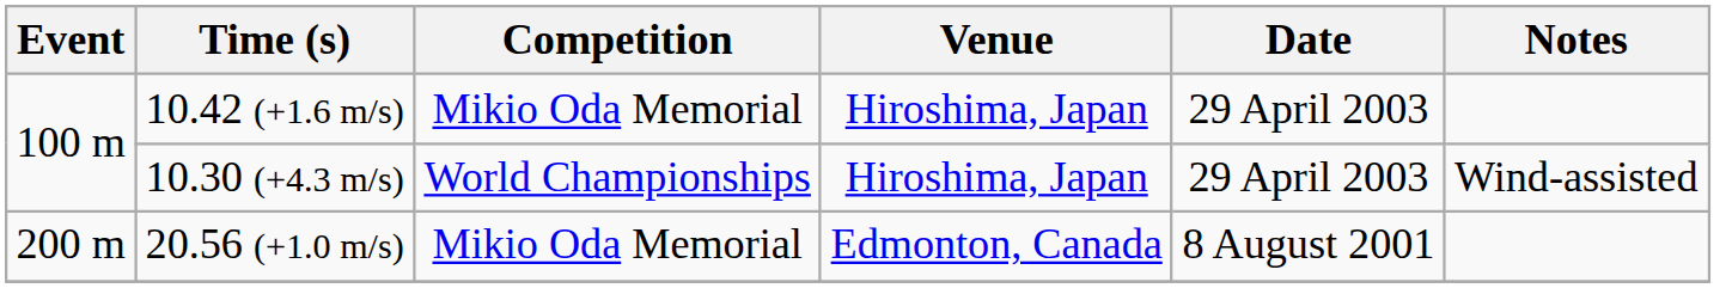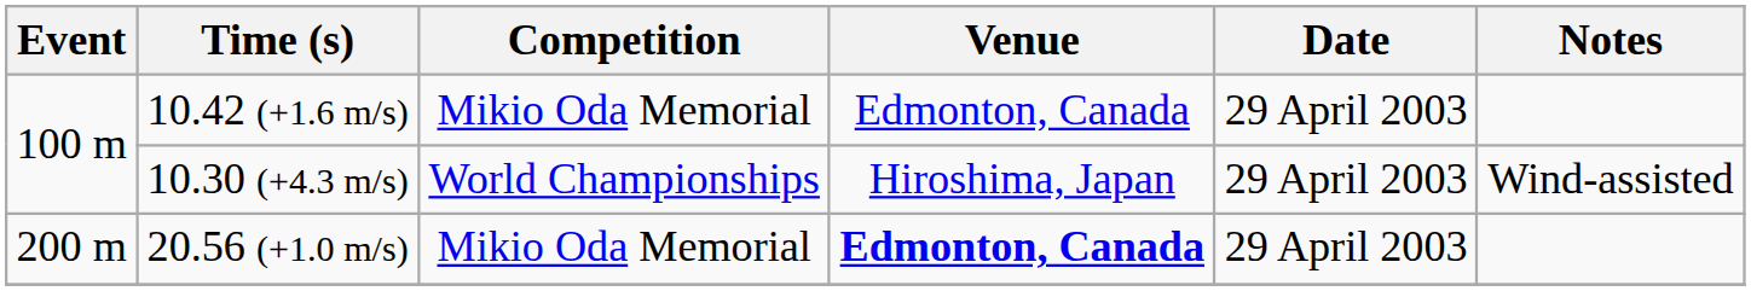10.42 (+1.6 m/s) | Venue: Hiroshima, Japan -> Edmonton, Canada
20.56 (+1.0 m/s) | Venue: normal -> bold
20.56 (+1.0 m/s) | Date: 8 August 2001 -> 29 April 2003
